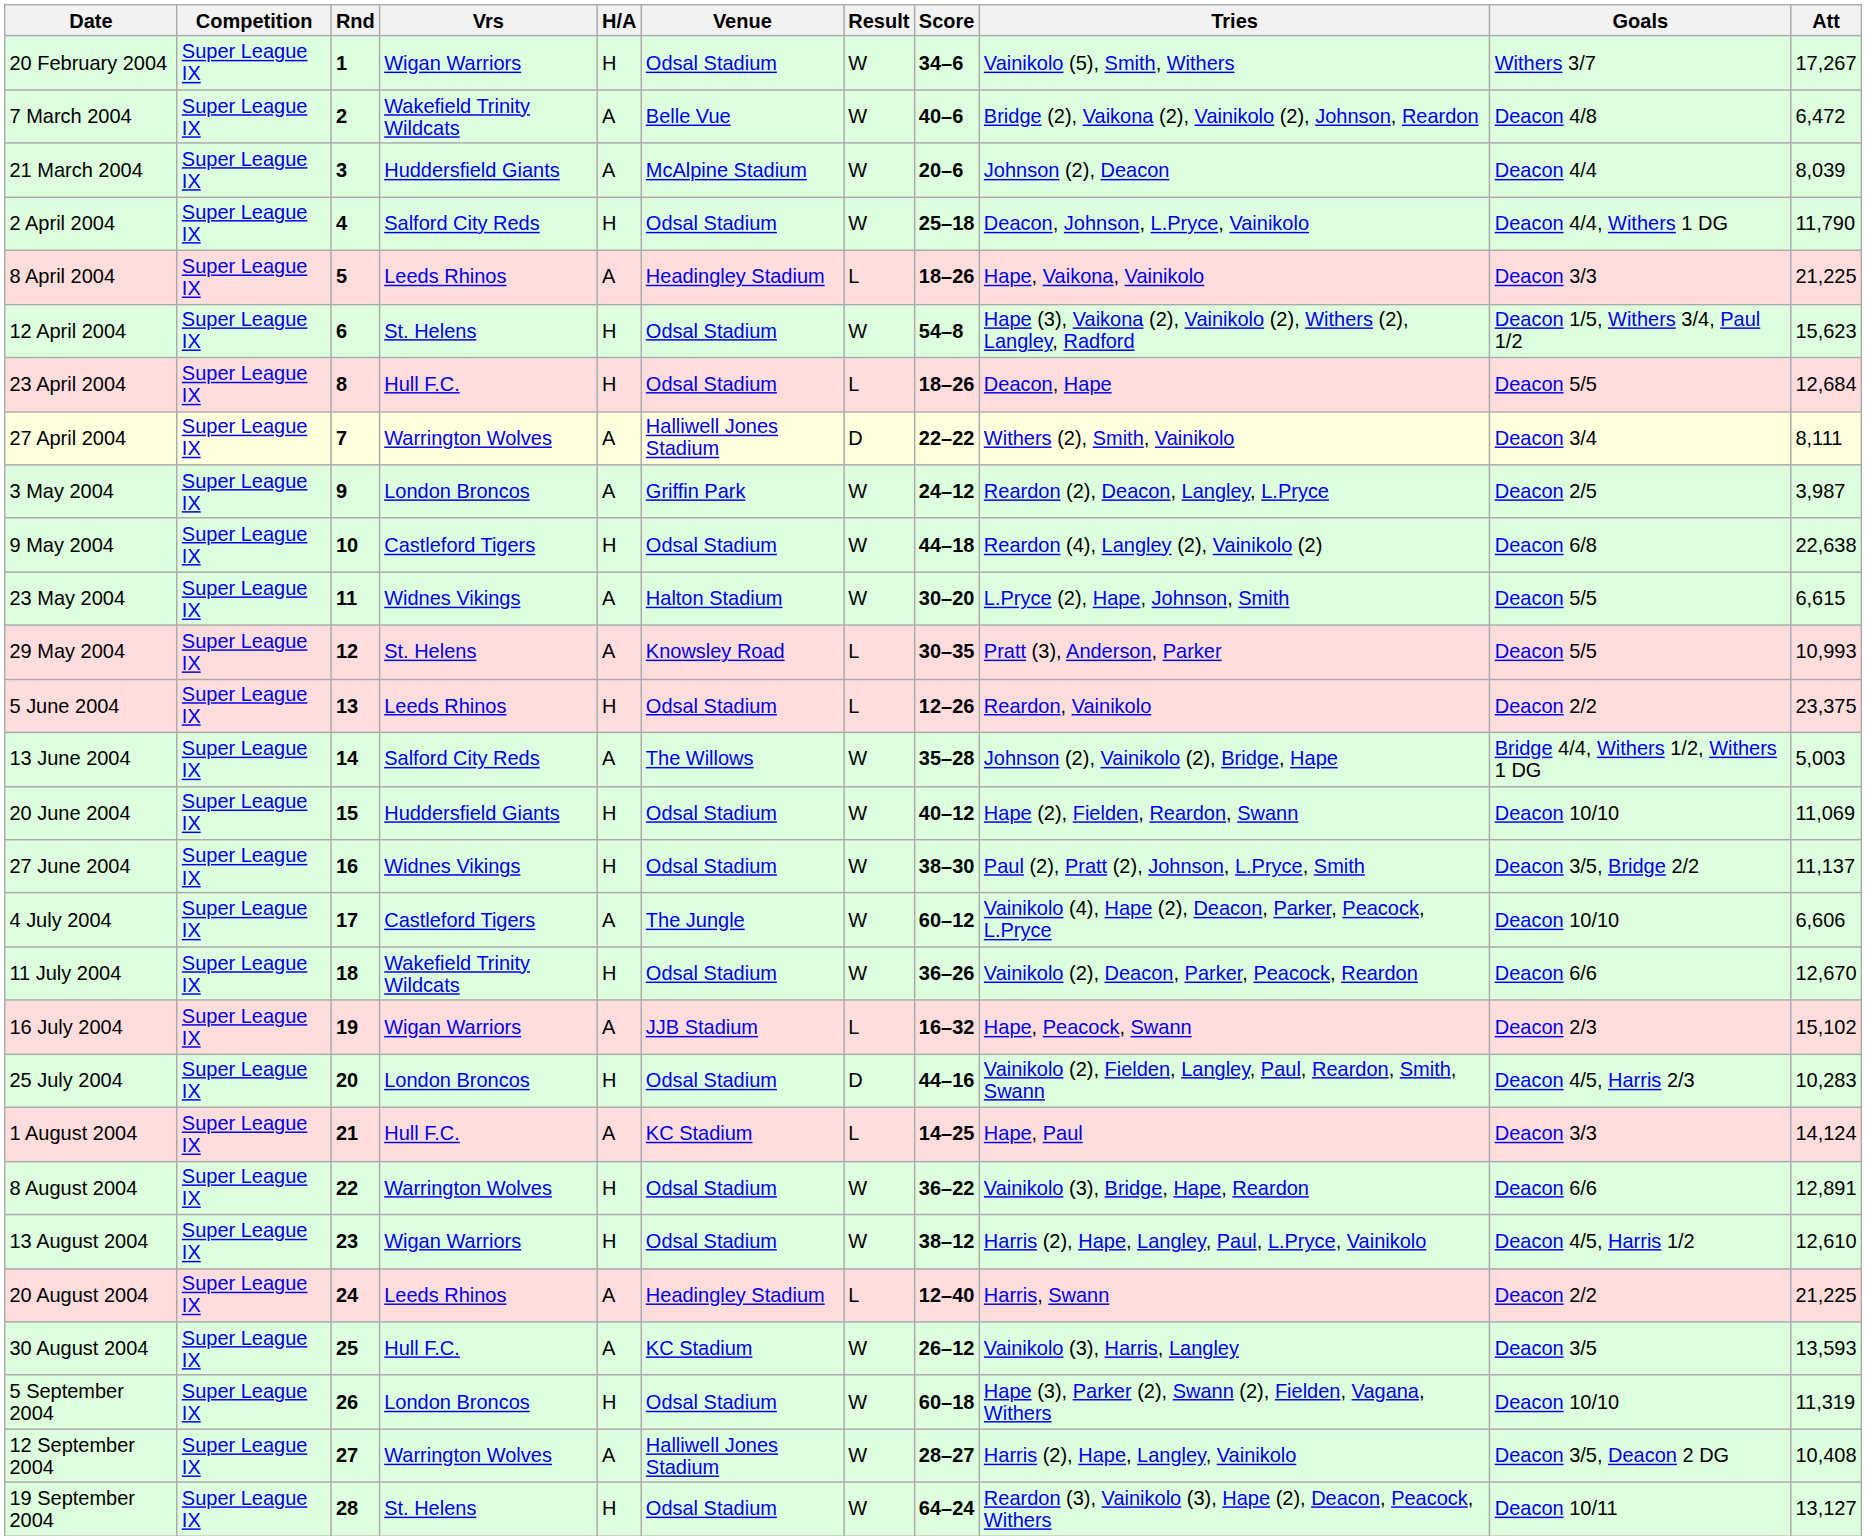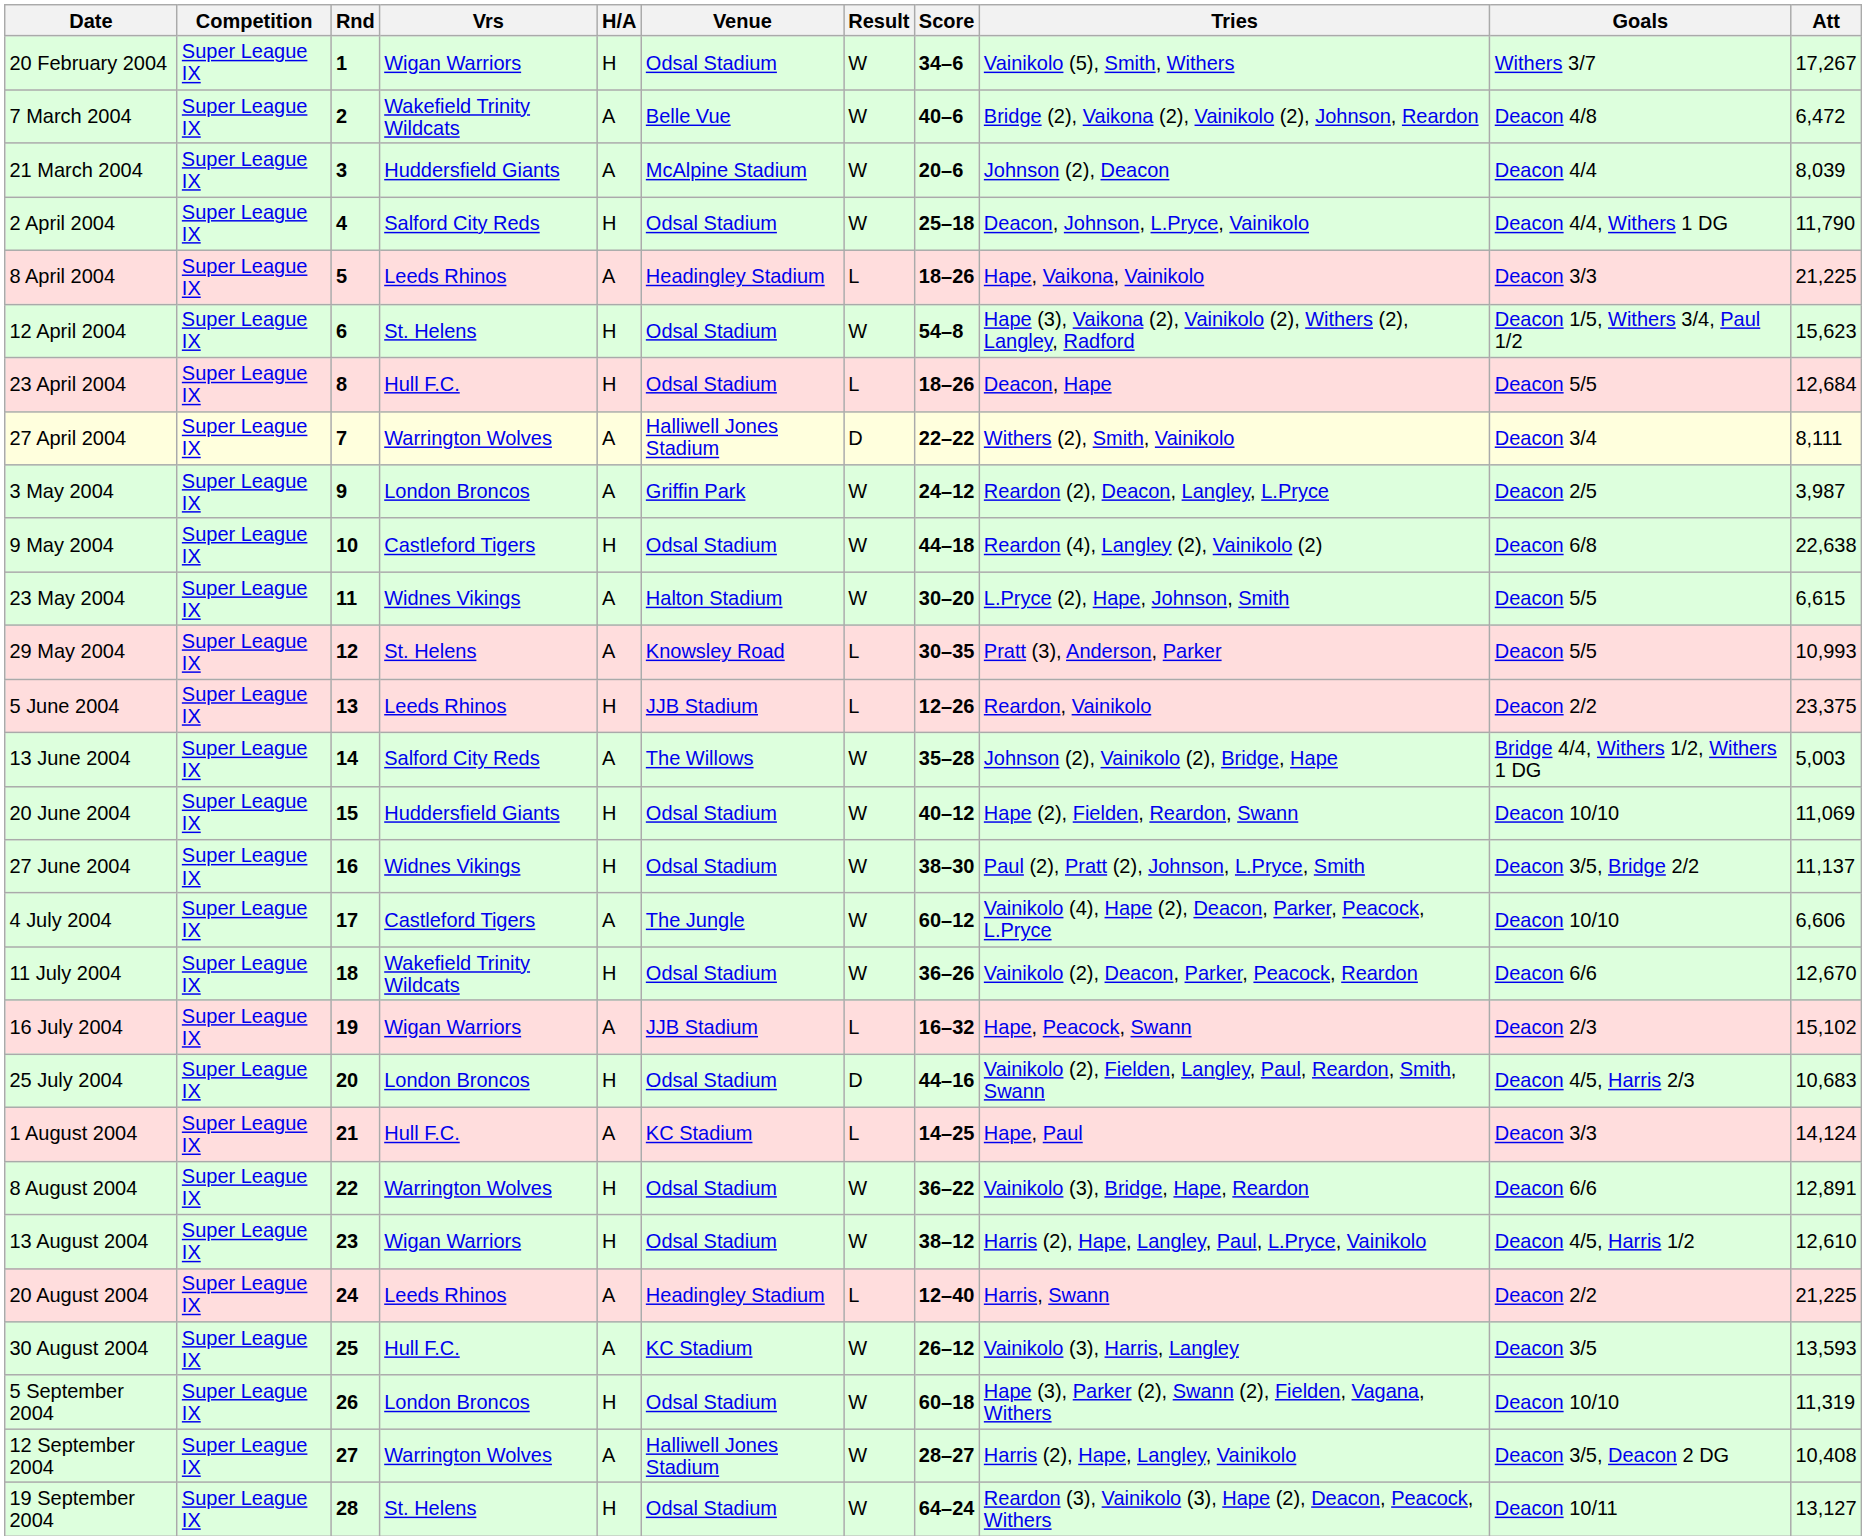5 June 2004 | Venue: Odsal Stadium -> JJB Stadium
25 July 2004 | Att: 10,283 -> 10,683
